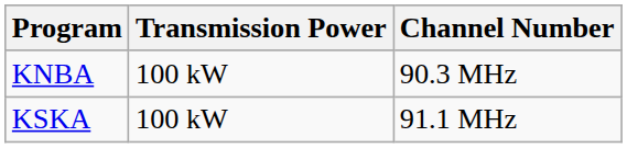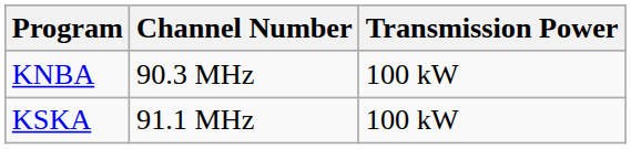columns swapped: Channel Number <-> Transmission Power
